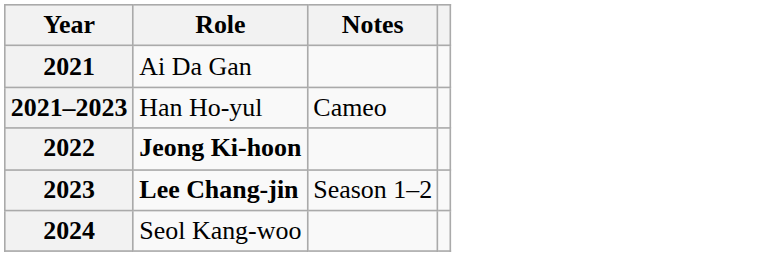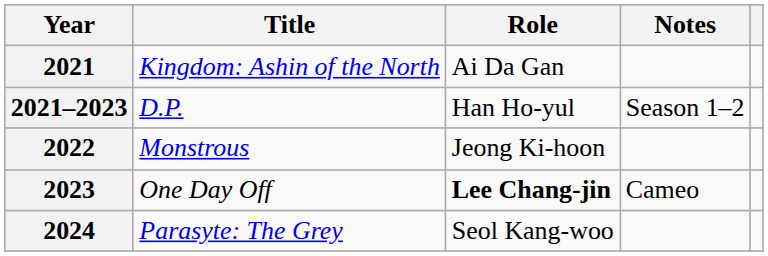+ column: Title | Kingdom: Ashin of the North | D.P. | Monstrous | One Day Off | Parasyte: The Grey
2021–2023 | Notes: Cameo -> Season 1–2
2022 | Role: bold -> normal
2023 | Notes: Season 1–2 -> Cameo
